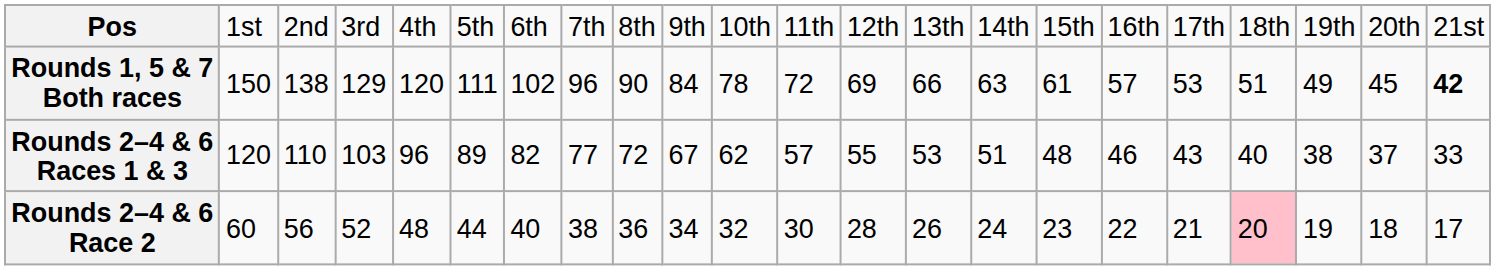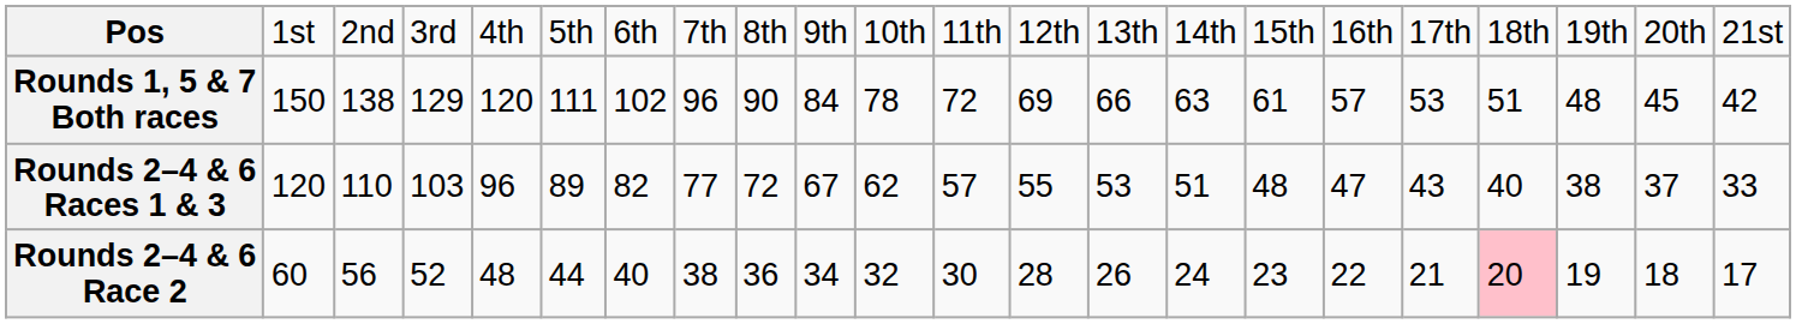Rounds 1, 5 & 7 Both races | column 20: 49 -> 48
Rounds 1, 5 & 7 Both races | column 22: bold -> normal
Rounds 2–4 & 6 Races 1 & 3 | column 17: 46 -> 47
